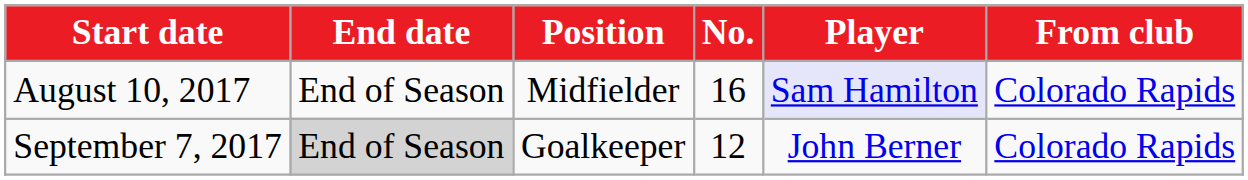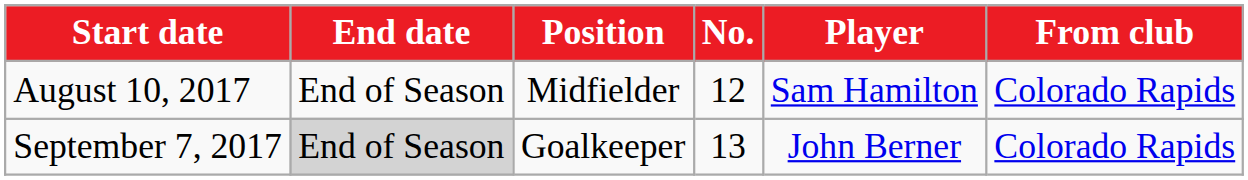August 10, 2017 | No.: 16 -> 12
August 10, 2017 | Player: lavender background -> no background
September 7, 2017 | No.: 12 -> 13
